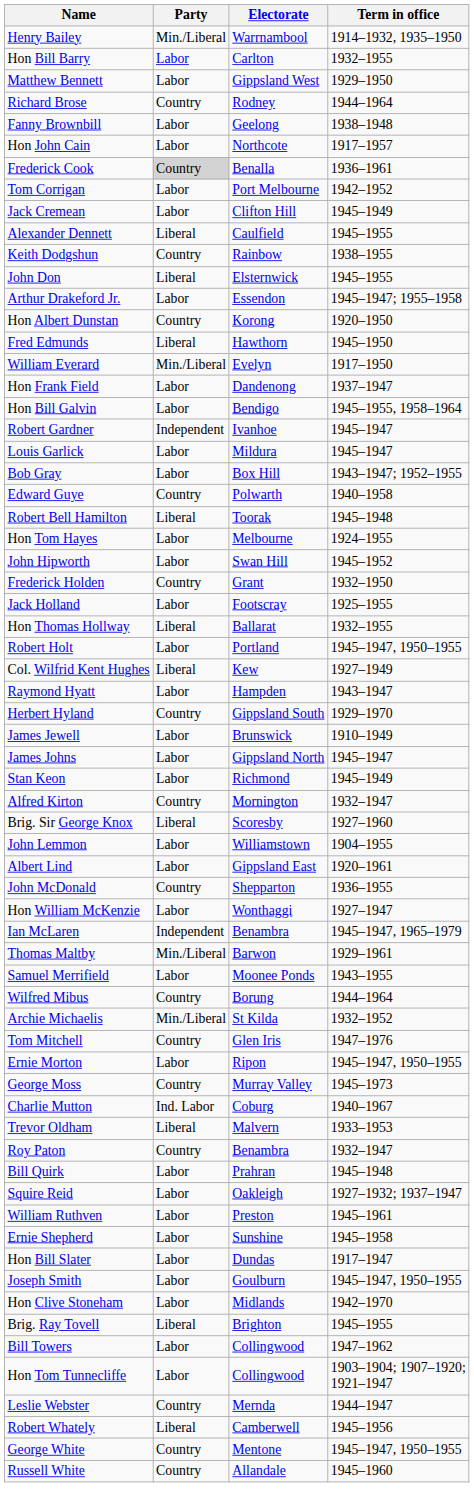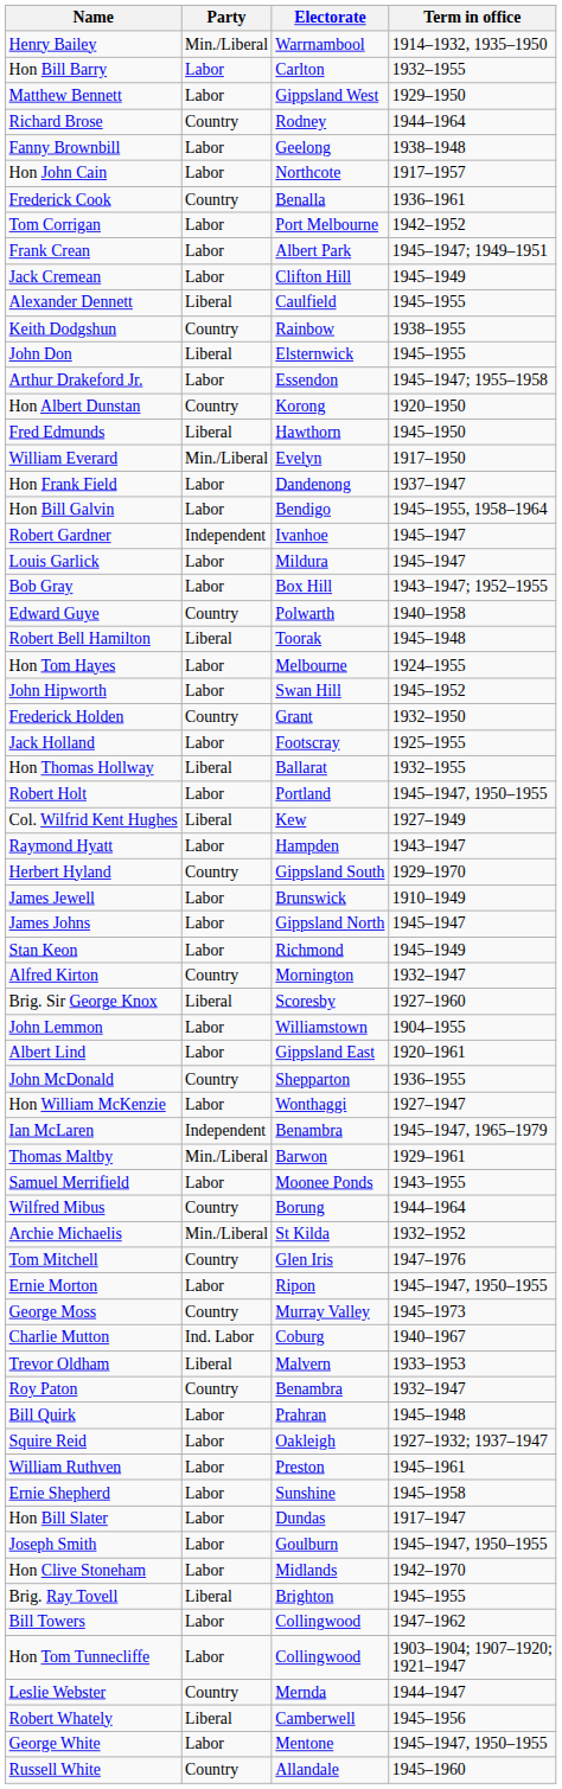Frederick Cook | Party: lightgrey background -> no background
+ row: Frank Crean | Labor | Albert Park | 1945–1947; 1949–1951
George White | Party: Country -> Labor
